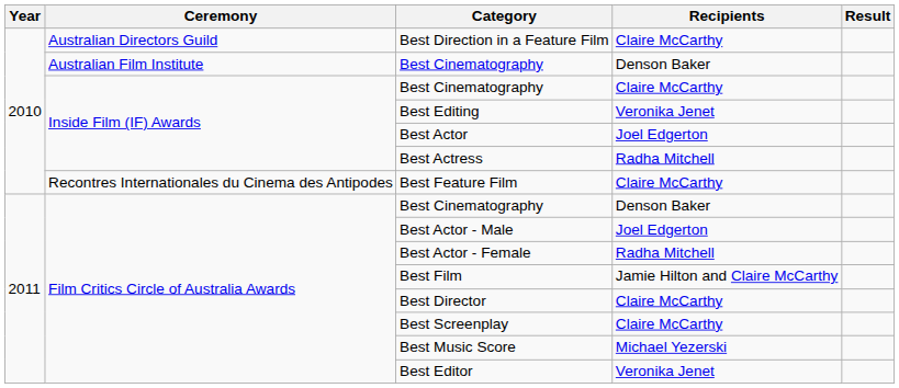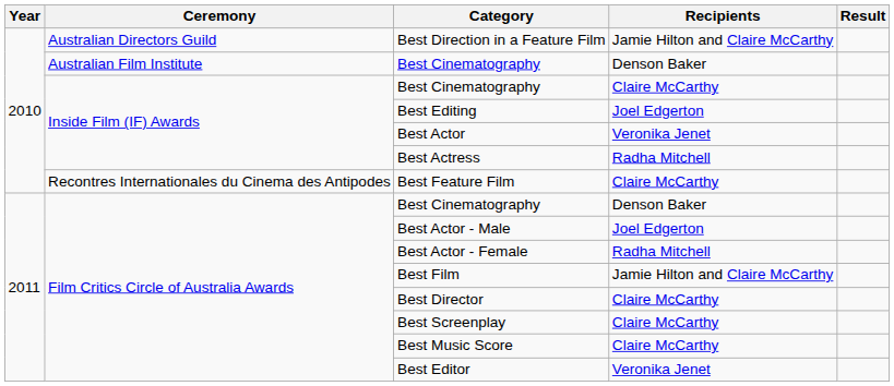Best Direction in a Feature Film | Recipients: Claire McCarthy -> Jamie Hilton and Claire McCarthy
Best Editing | Recipients: Veronika Jenet -> Joel Edgerton
Best Actor | Recipients: Joel Edgerton -> Veronika Jenet
Best Music Score | Recipients: Michael Yezerski -> Claire McCarthy
